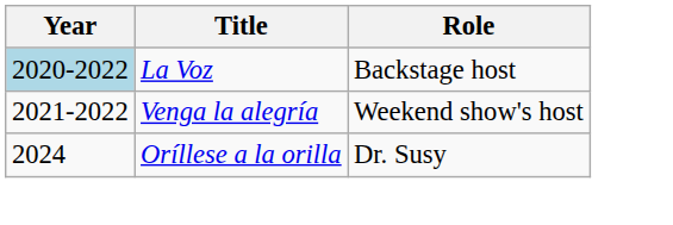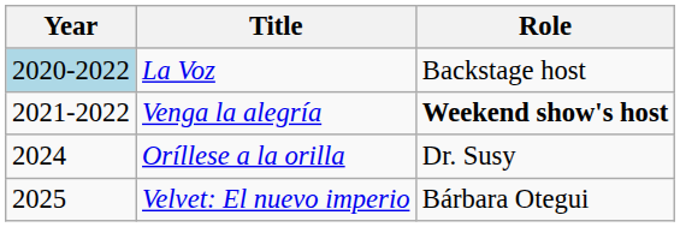Venga la alegría | Role: normal -> bold
+ row: 2025 | Velvet: El nuevo imperio | Bárbara Otegui
